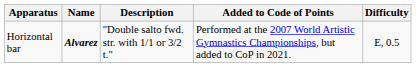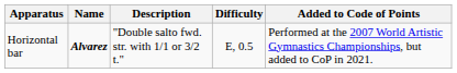columns swapped: Difficulty <-> Added to Code of Points
